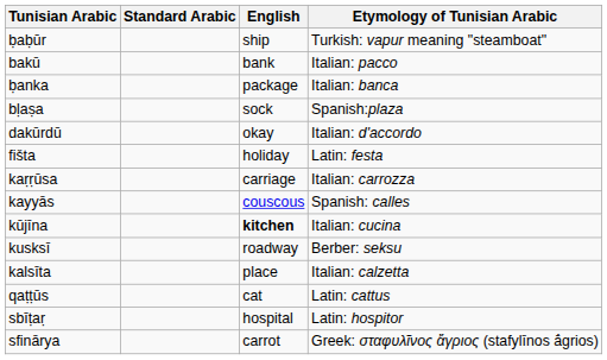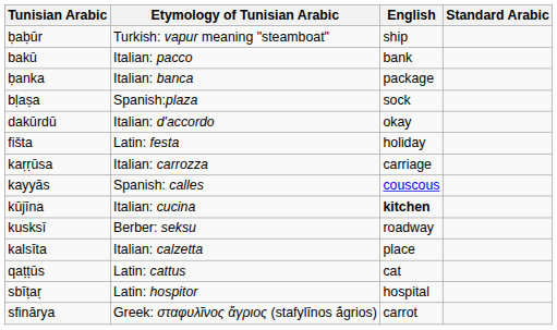columns swapped: Standard Arabic <-> Etymology of Tunisian Arabic
